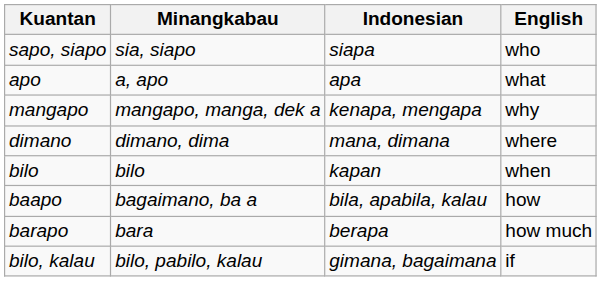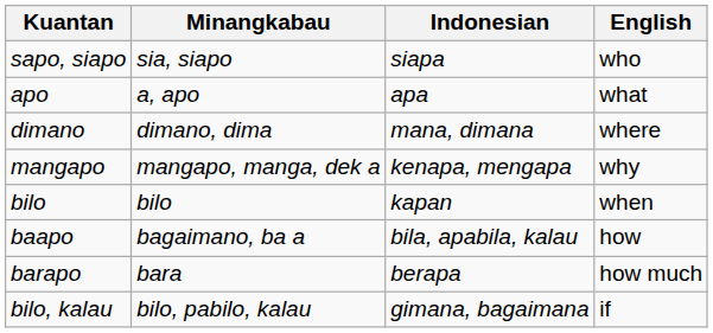rows swapped: mangapo <-> dimano
